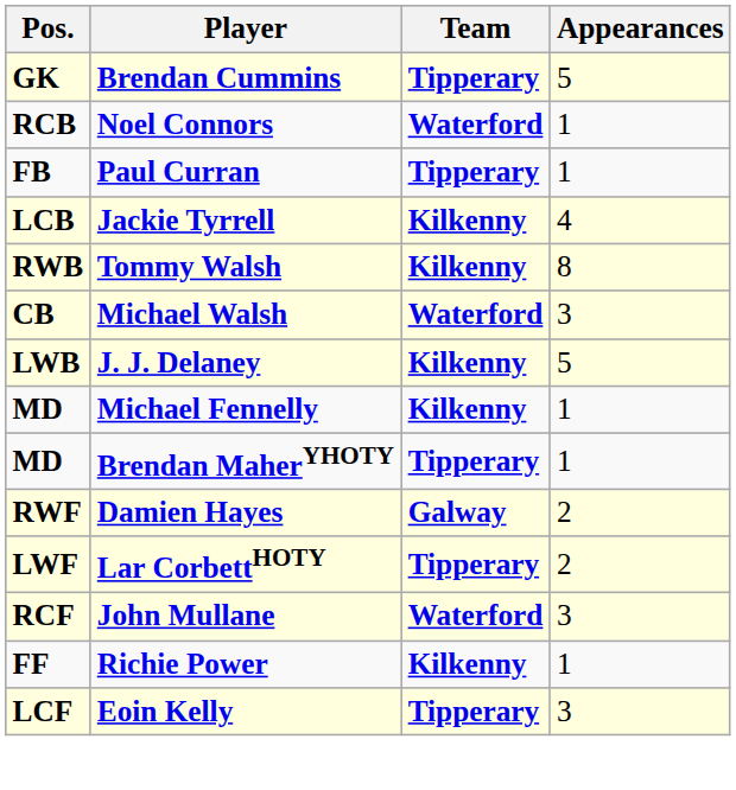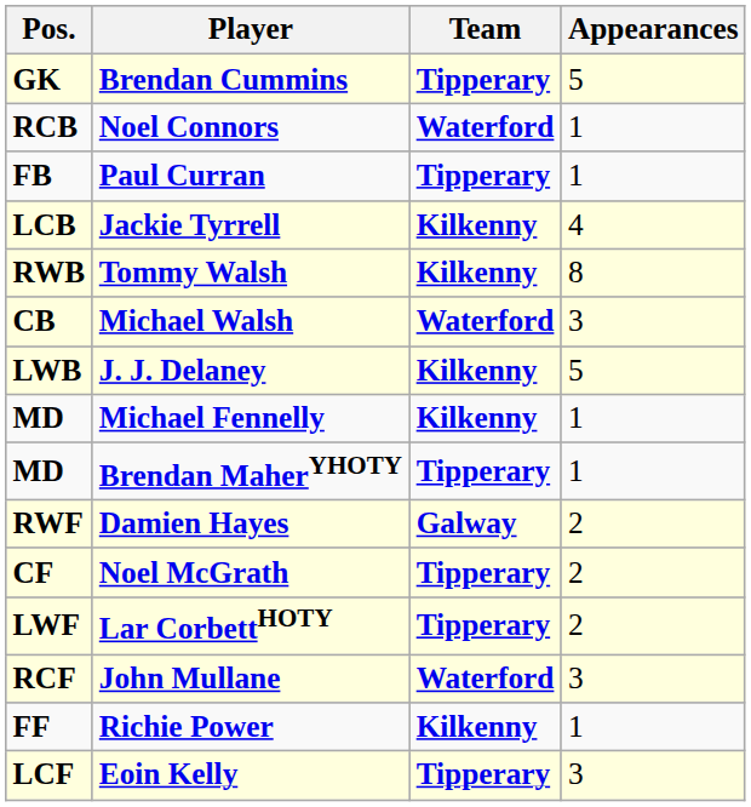+ row: CF | Noel McGrath | Tipperary | 2
